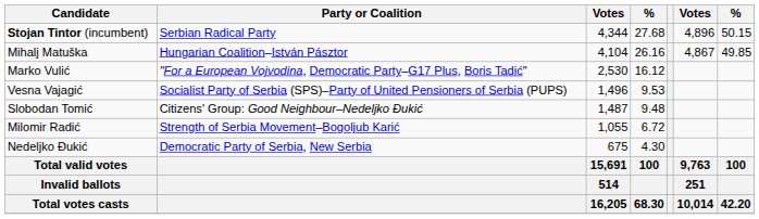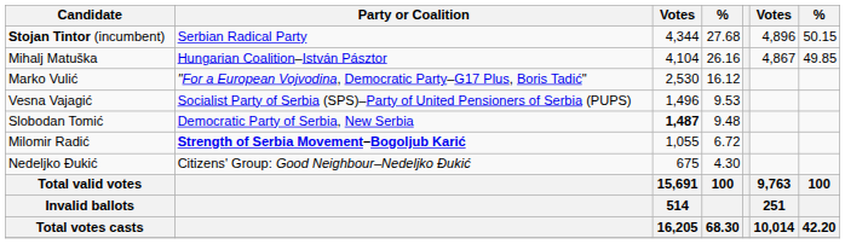Slobodan Tomić | Party or Coalition: Citizens' Group: Good Neighbour–Nedeljko Ðukić -> Democratic Party of Serbia, New Serbia
Slobodan Tomić | column 3: normal -> bold
Milomir Radić | Party or Coalition: normal -> bold
Nedeljko Ðukić | Party or Coalition: Democratic Party of Serbia, New Serbia -> Citizens' Group: Good Neighbour–Nedeljko Ðukić
